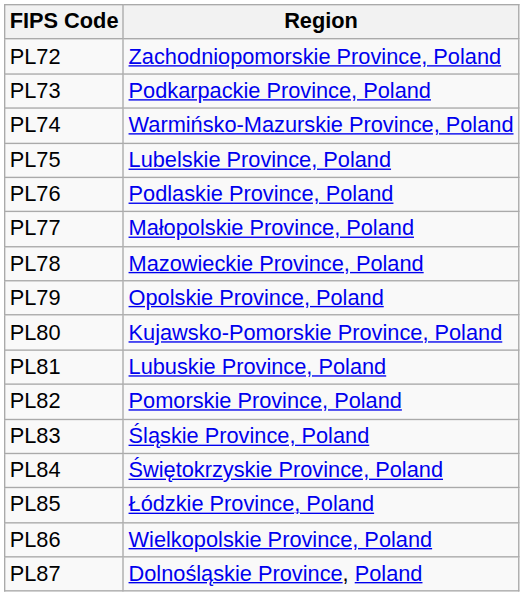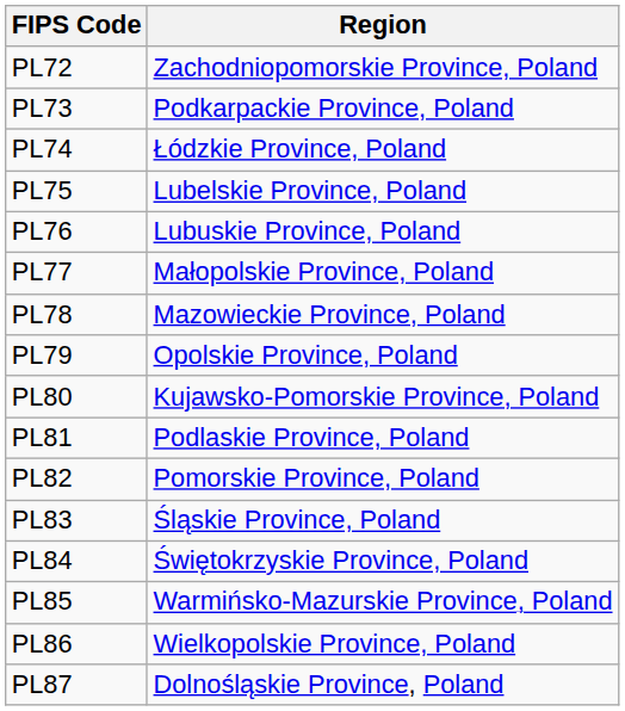PL74 | Region: Warmińsko-Mazurskie Province, Poland -> Łódzkie Province, Poland
PL76 | Region: Podlaskie Province, Poland -> Lubuskie Province, Poland
PL81 | Region: Lubuskie Province, Poland -> Podlaskie Province, Poland
PL85 | Region: Łódzkie Province, Poland -> Warmińsko-Mazurskie Province, Poland
